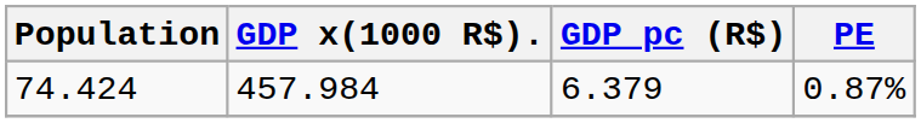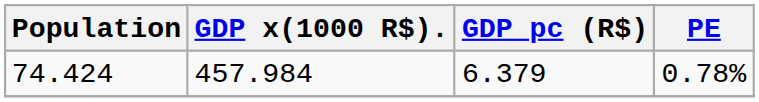74.424 | PE: 0.87% -> 0.78%
